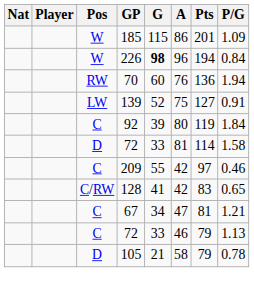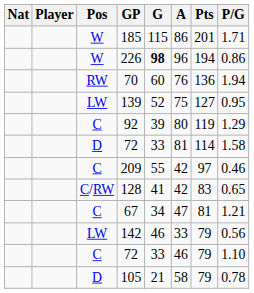185 | P/G: 1.09 -> 1.71
226 | P/G: 0.84 -> 0.86
139 | P/G: 0.91 -> 0.95
92 | P/G: 1.84 -> 1.29
+ row: LW | 142 | 46 | 33 | 79 | 0.56
C / 72 | P/G: 1.13 -> 1.10
